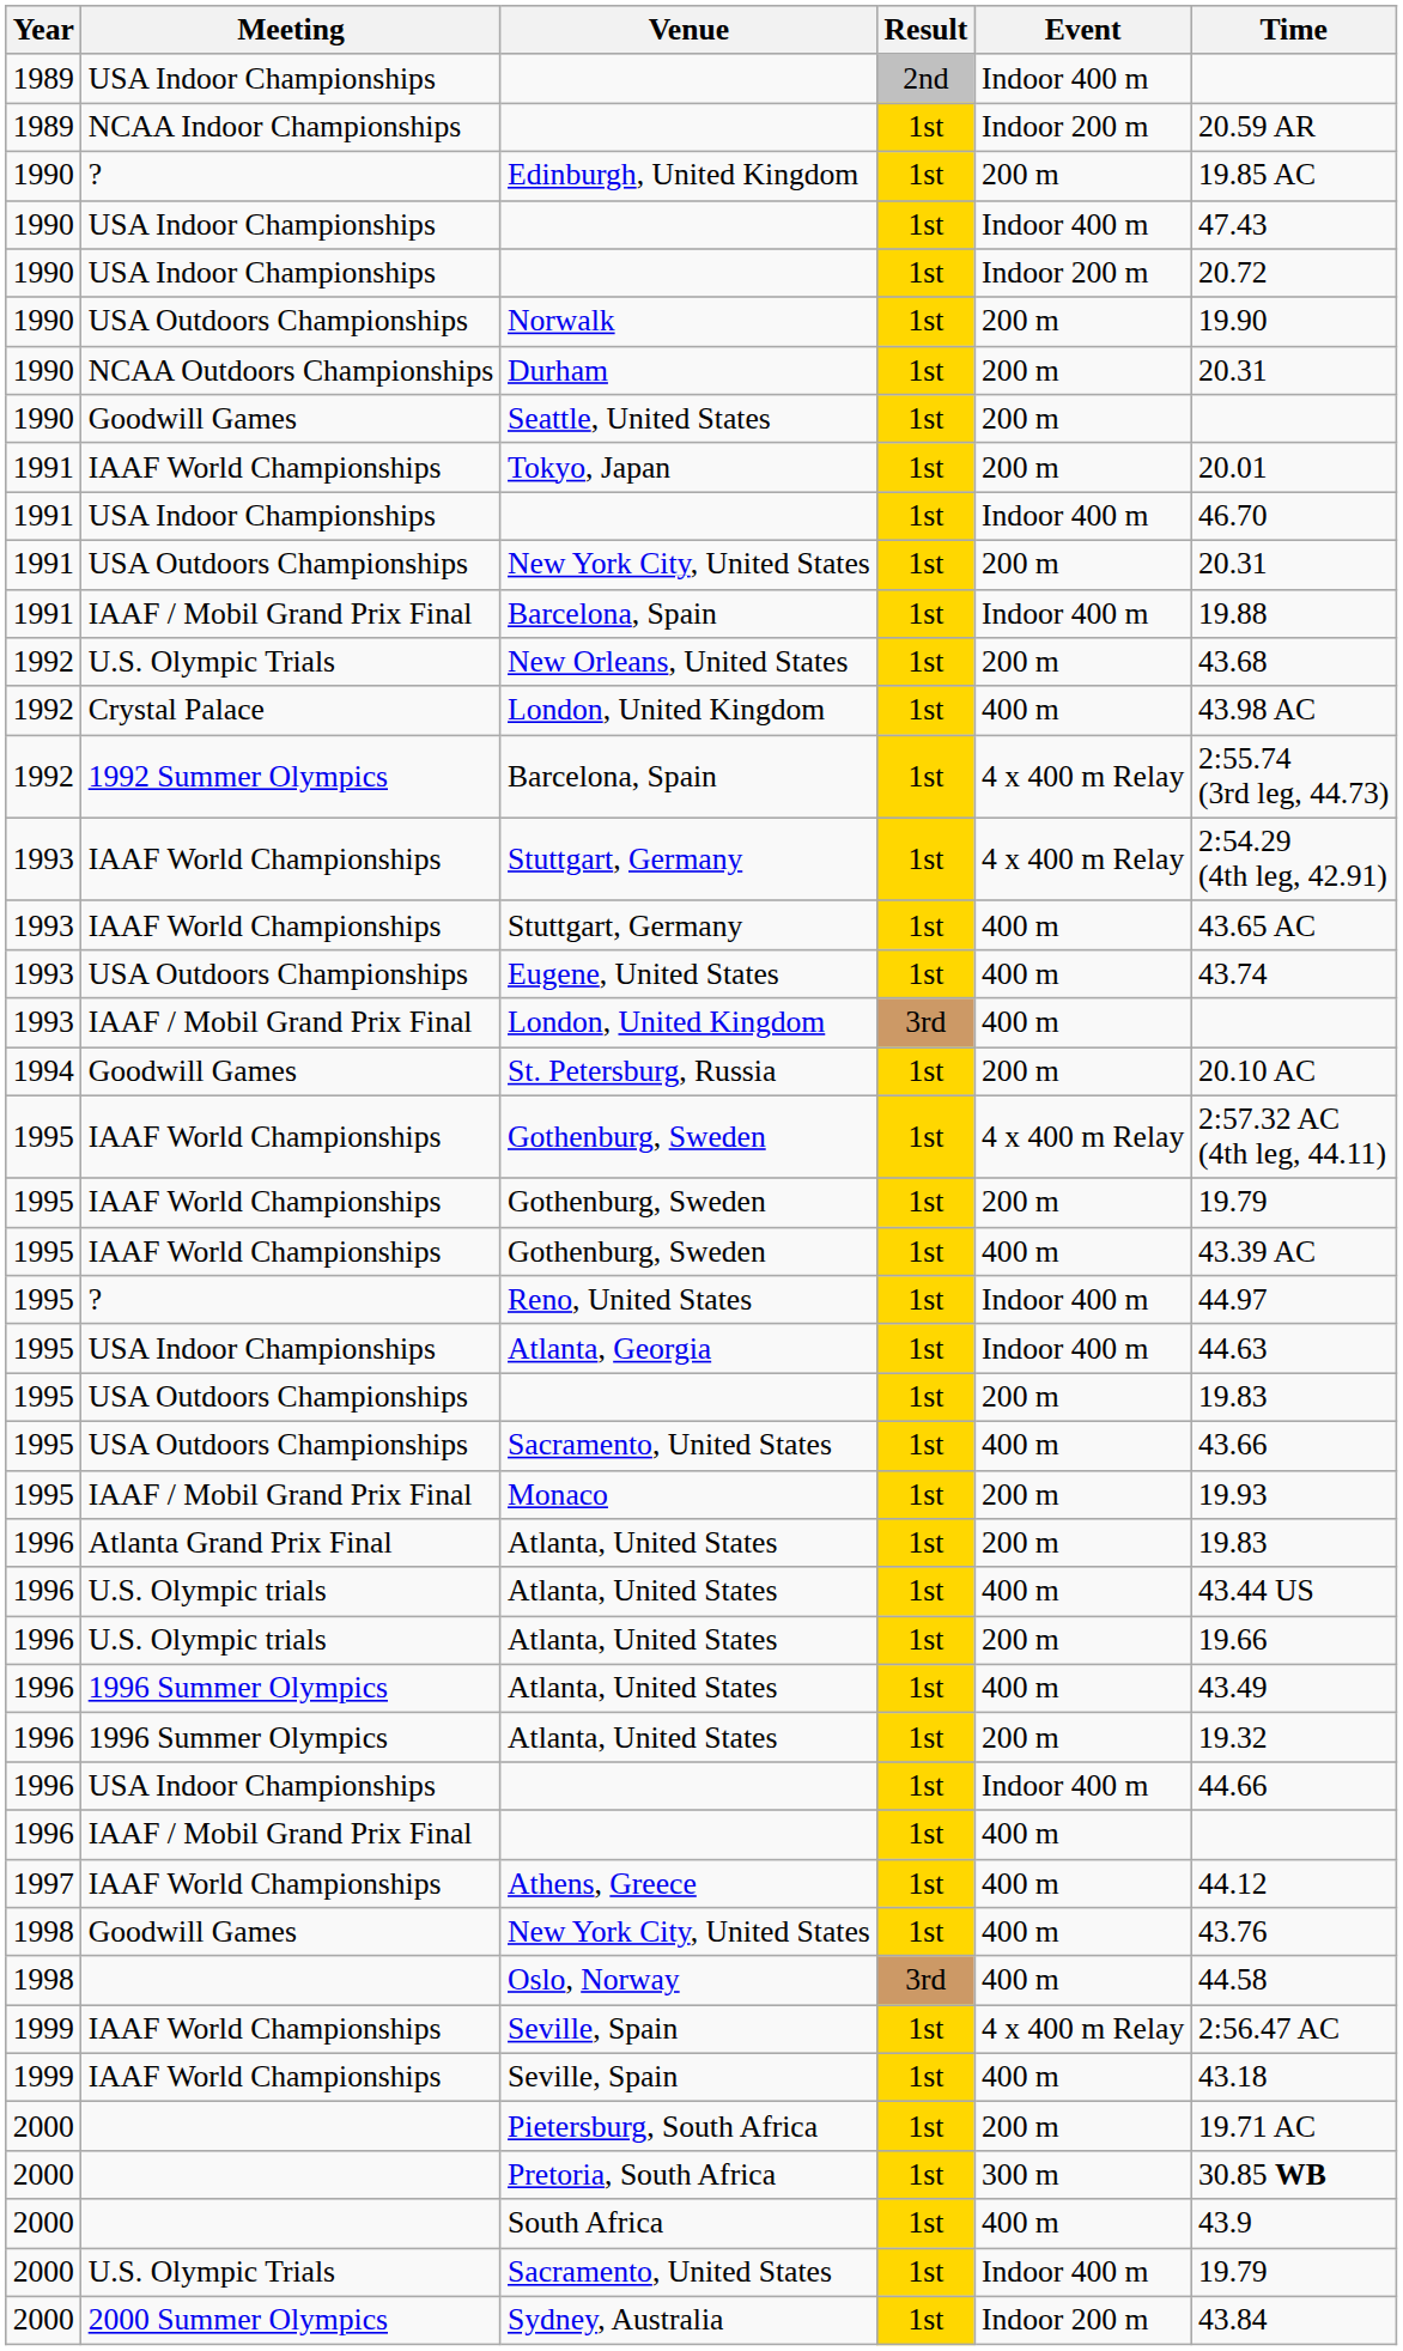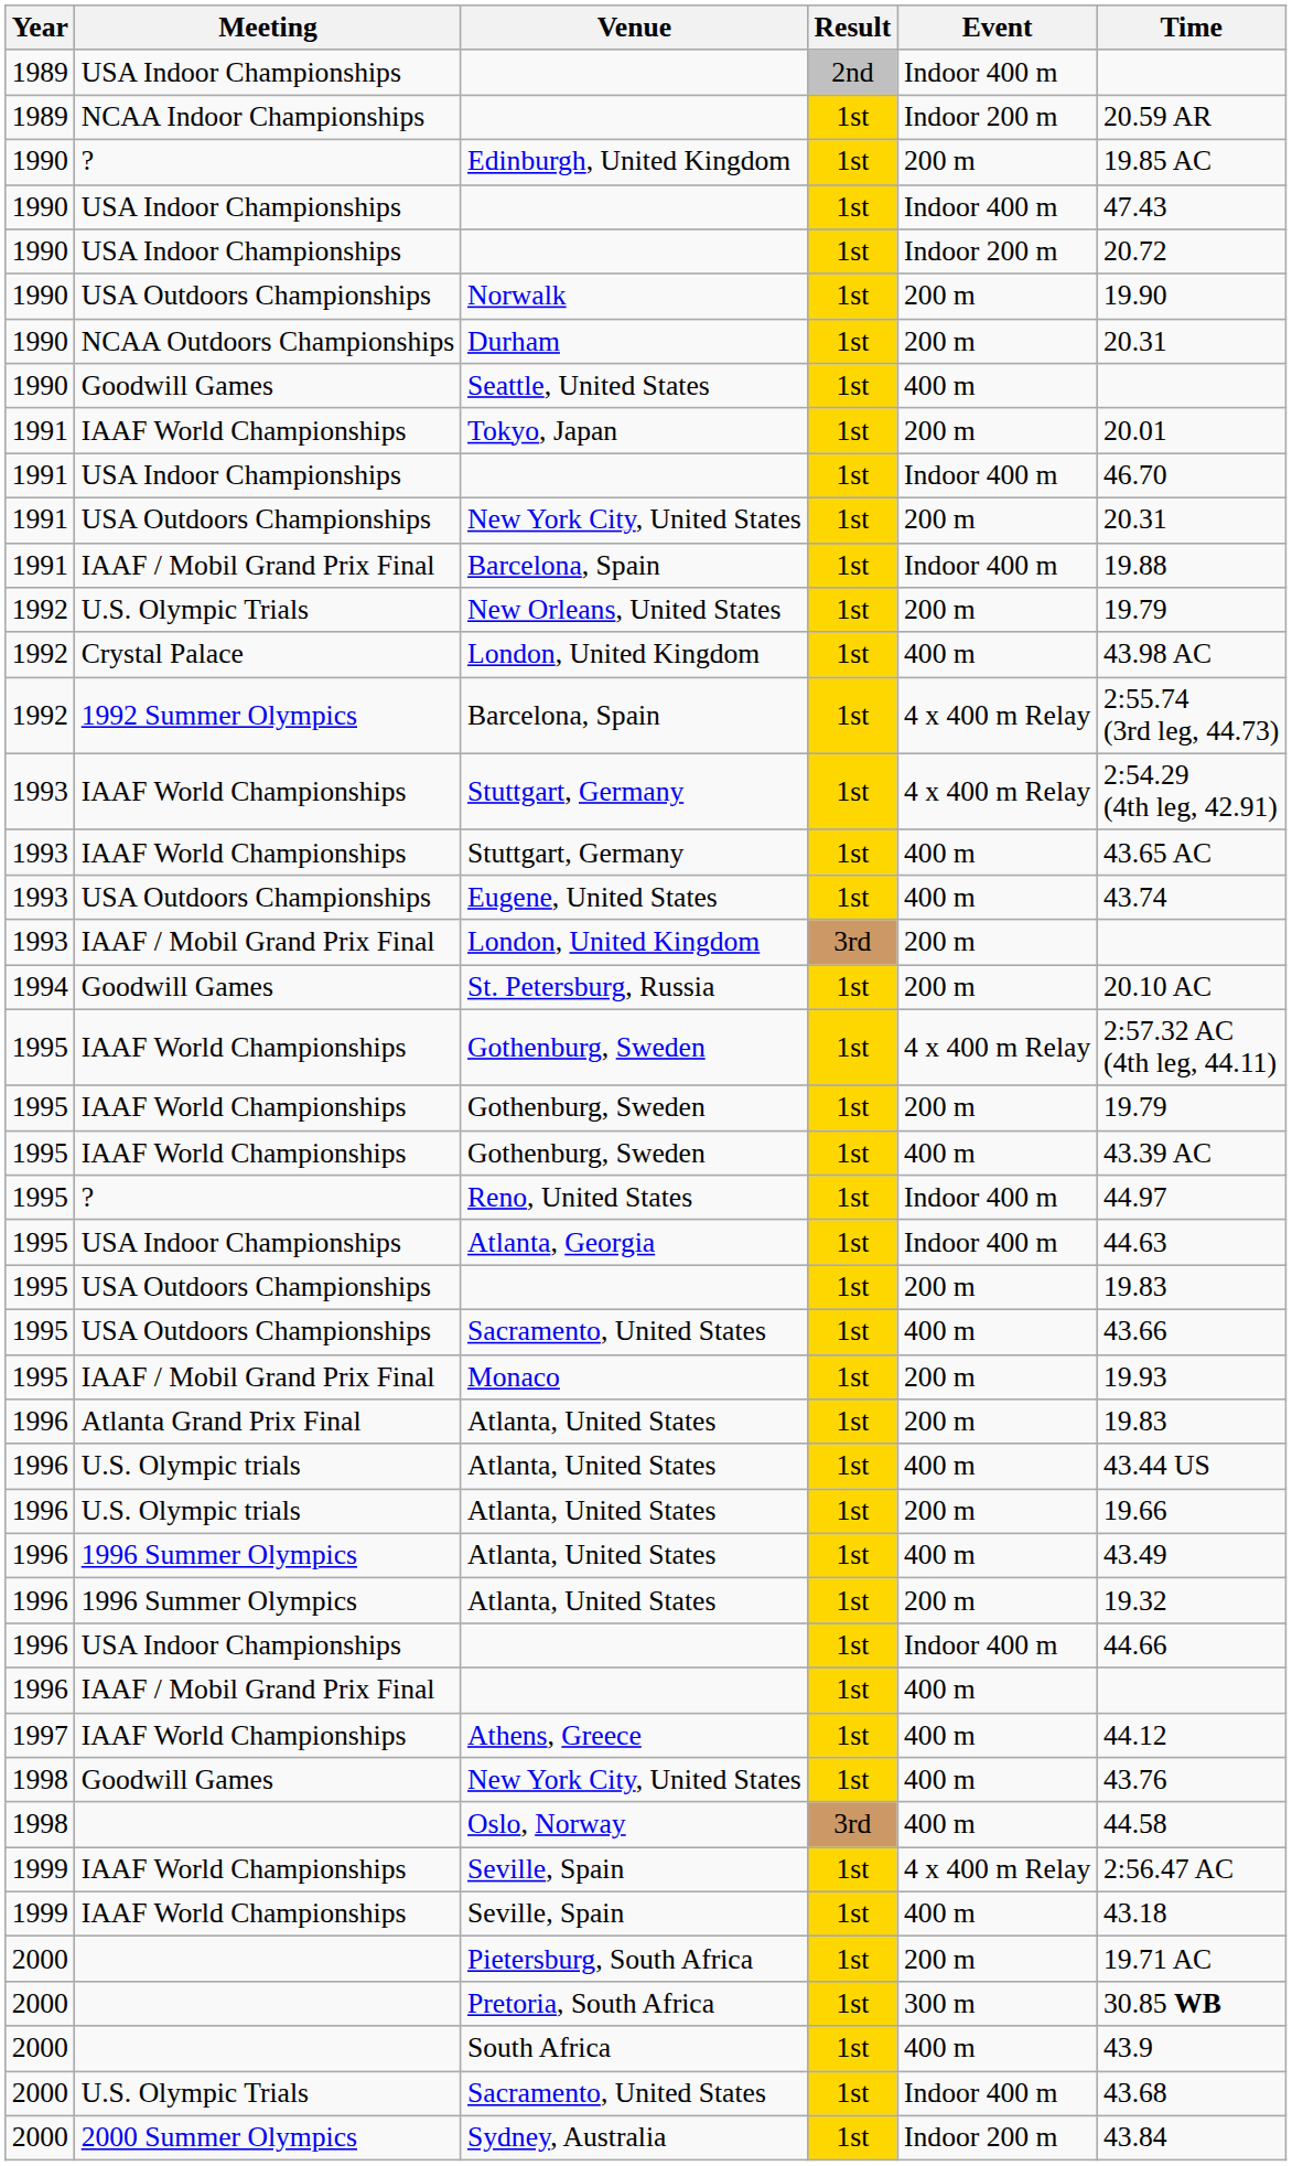Seattle, United States | Event: 200 m -> 400 m
New Orleans, United States | Time: 43.68 -> 19.79
IAAF / Mobil Grand Prix Final / London, United Kingdom | Event: 400 m -> 200 m
U.S. Olympic Trials / Sacramento, United States | Time: 19.79 -> 43.68
